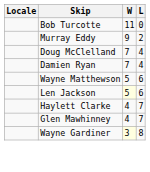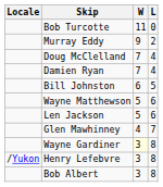+ row: Bill Johnston | 6 | 5
Len Jackson | W: lightyellow background -> no background
- row: Haylett Clarke | 4 | 7
+ row: /Yukon | Henry Lefebvre | 3 | 8
+ row: Bob Albert | 3 | 8
